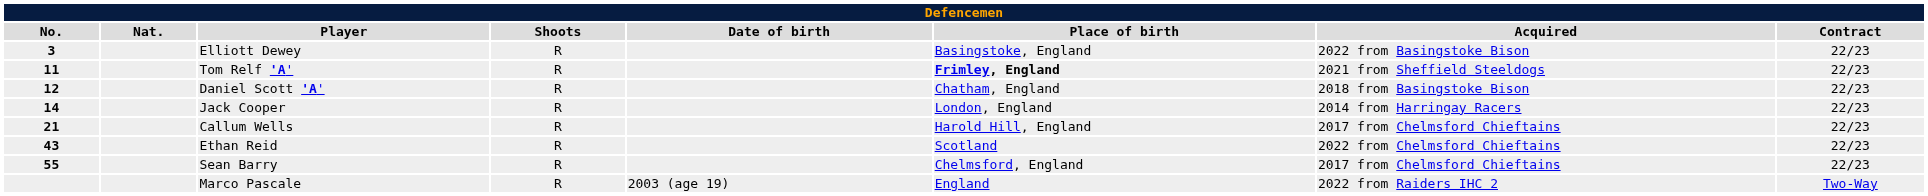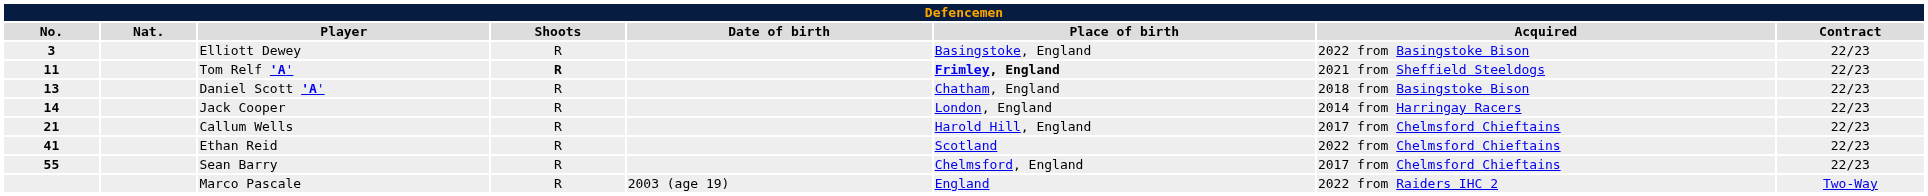Tom Relf 'A' | Shoots: normal -> bold
Daniel Scott 'A' | No.: 12 -> 13
Ethan Reid | No.: 43 -> 41
